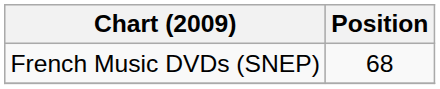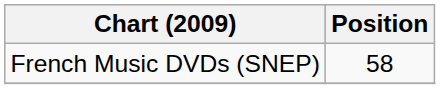French Music DVDs (SNEP) | Position: 68 -> 58
